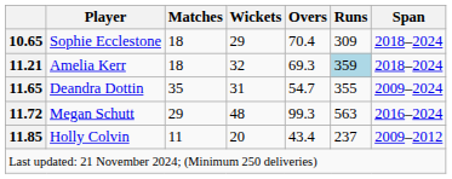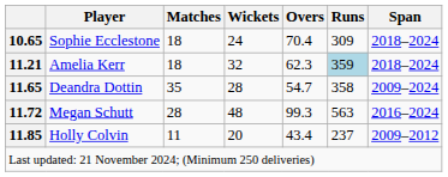Sophie Ecclestone | Wickets: 29 -> 24
Amelia Kerr | Overs: 69.3 -> 62.3
Deandra Dottin | Wickets: 31 -> 28
Deandra Dottin | Runs: 355 -> 358
Megan Schutt | Matches: 29 -> 28
